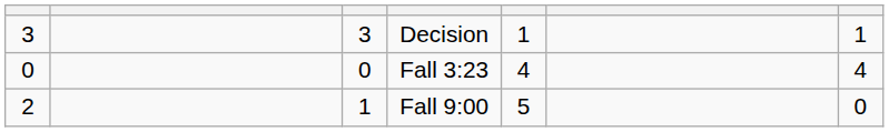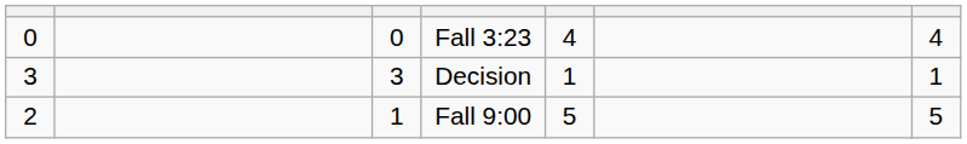rows swapped: Fall 3:23 <-> Decision
Fall 9:00 | column 7: 0 -> 5
